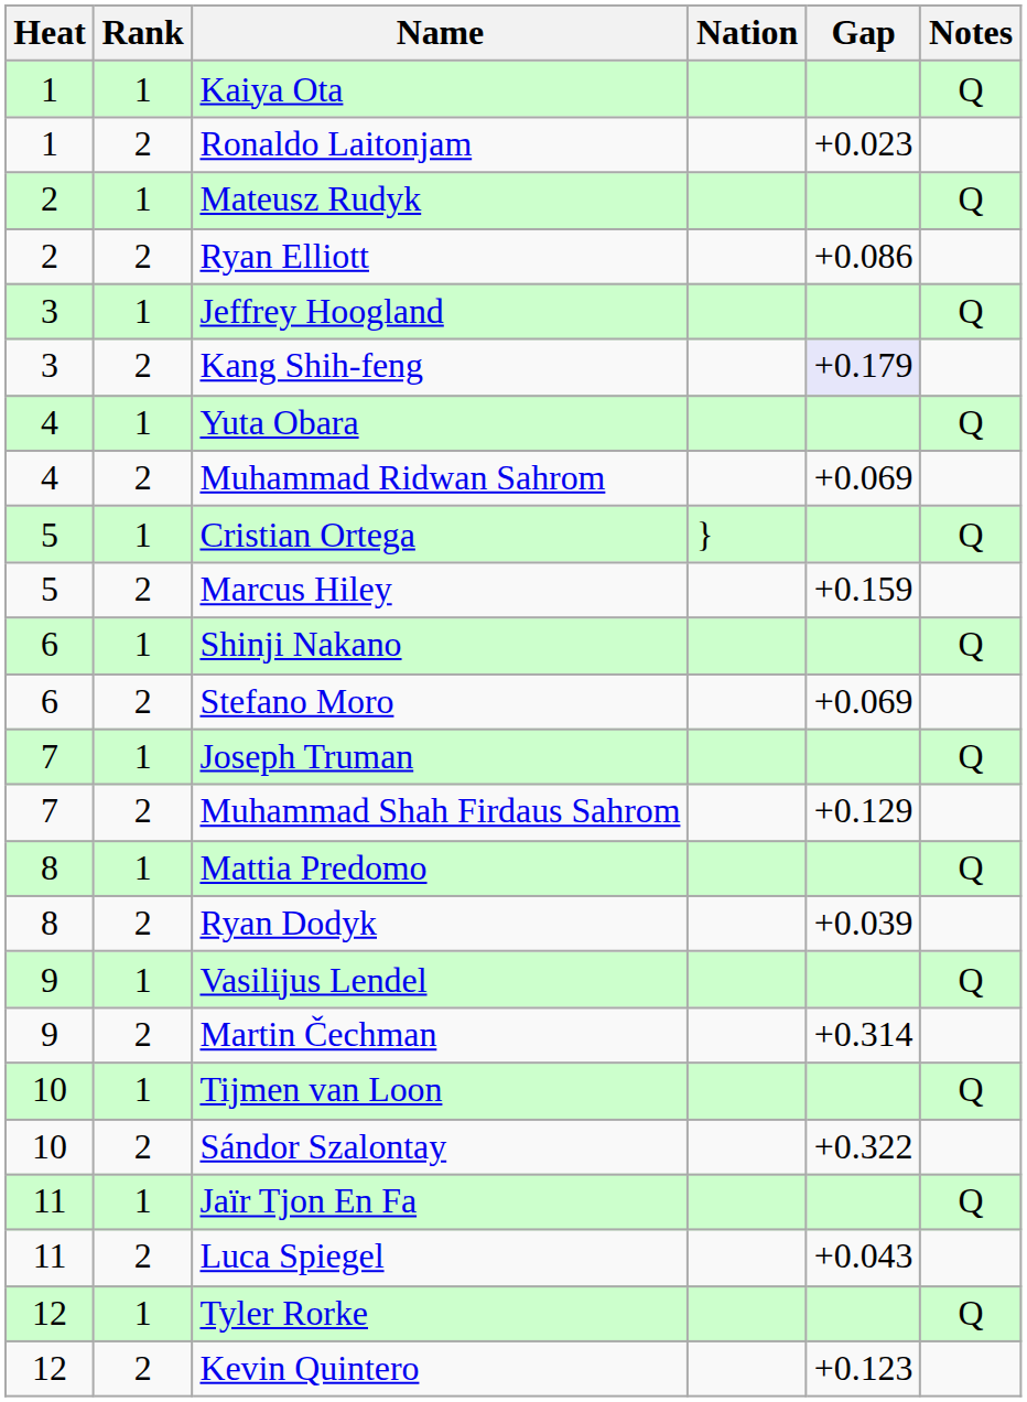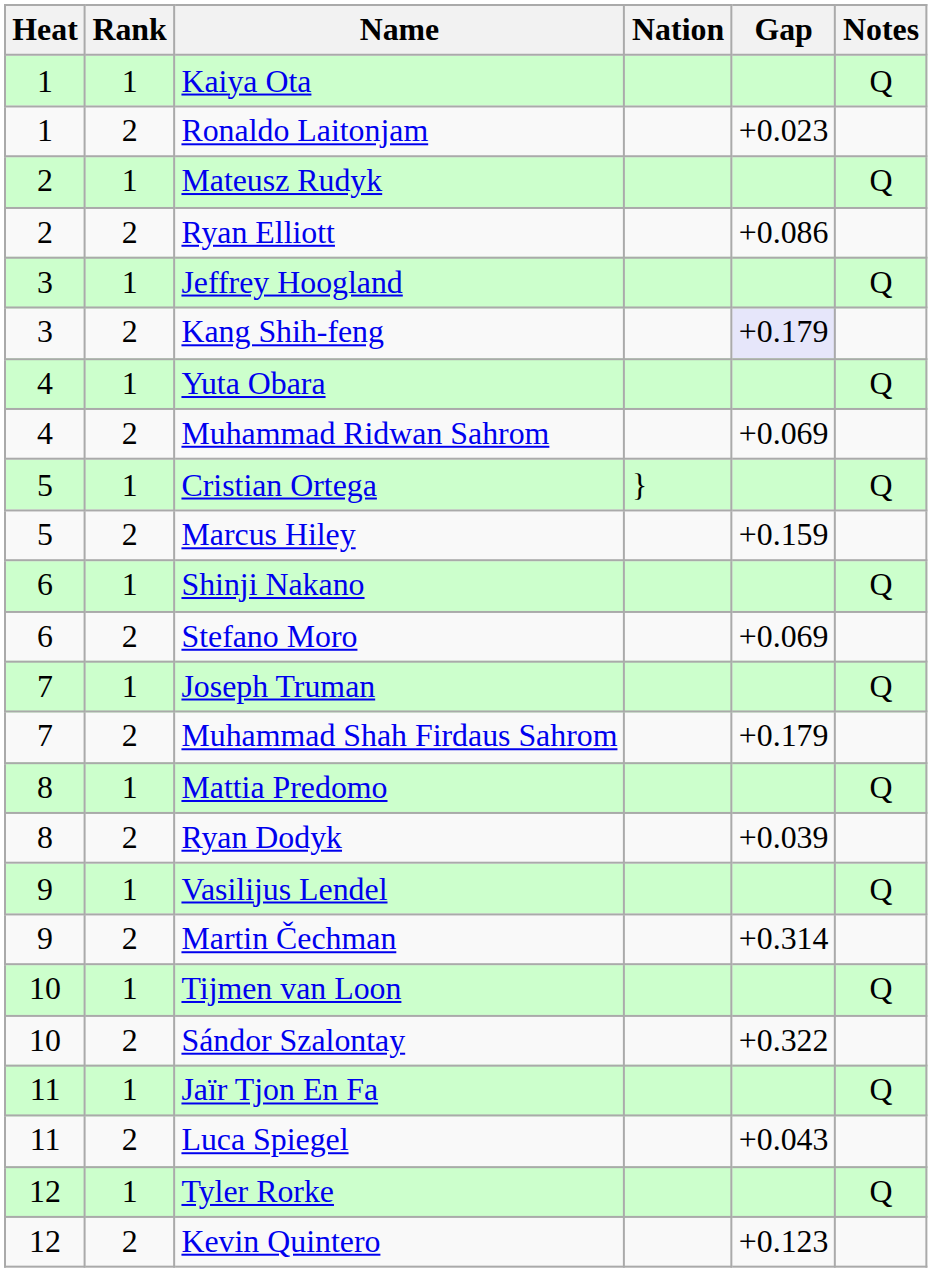Muhammad Shah Firdaus Sahrom | Gap: +0.129 -> +0.179
